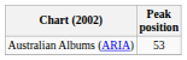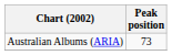Australian Albums (ARIA) | Peak position: 53 -> 73
